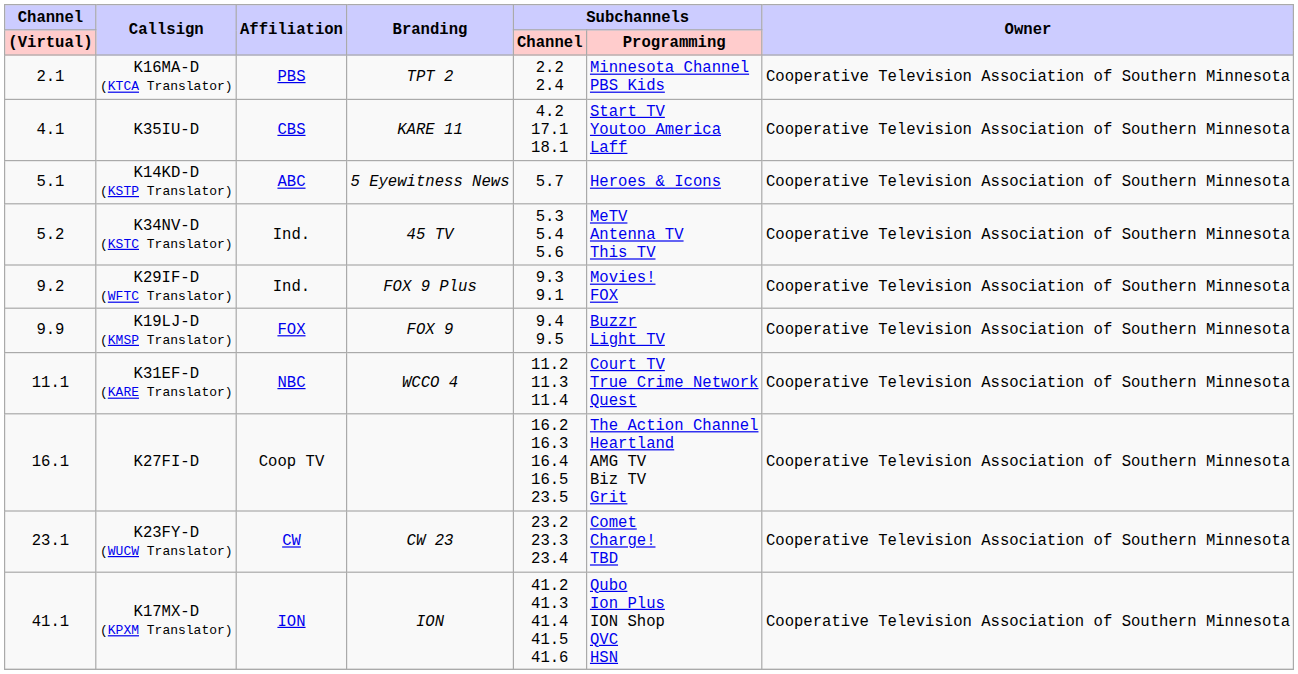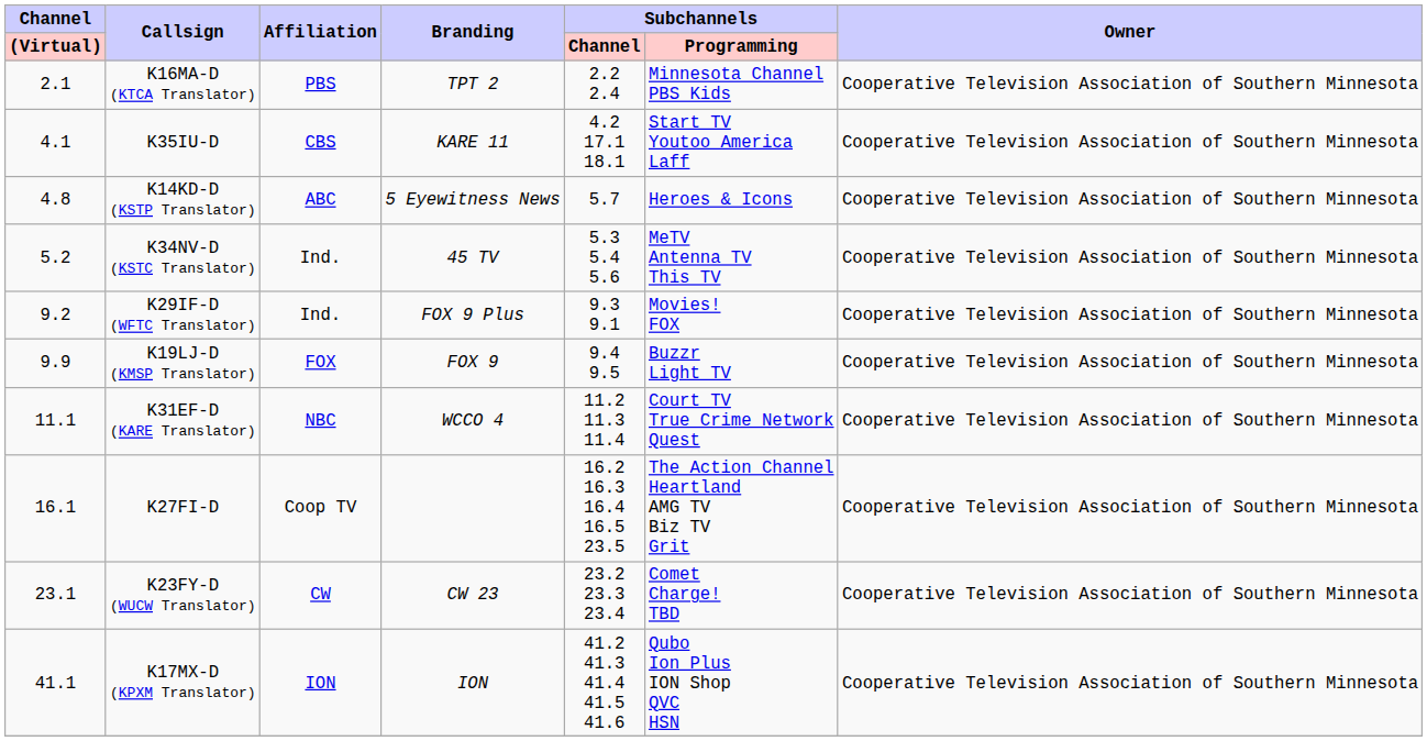K14KD-D (KSTP Translator) | Channel / (Virtual): 5.1 -> 4.8
